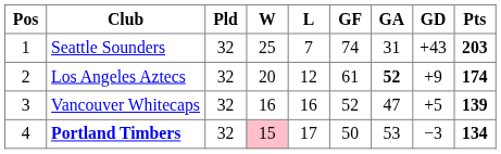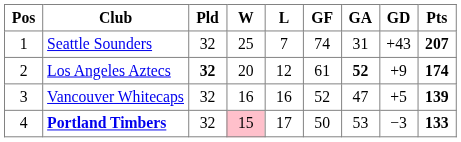Seattle Sounders | Pts: 203 -> 207
Los Angeles Aztecs | Pld: normal -> bold
Portland Timbers | Pts: 134 -> 133
